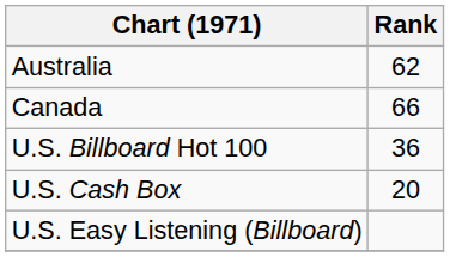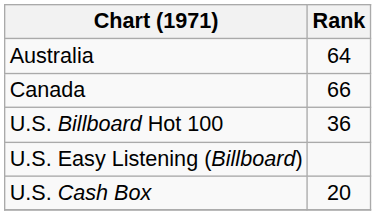Australia | Rank: 62 -> 64
rows swapped: U.S. Easy Listening (Billboard) <-> U.S. Cash Box
